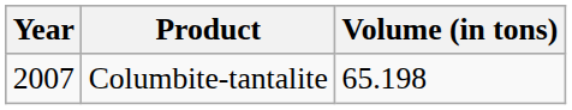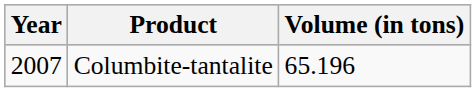Columbite-tantalite | Volume (in tons): 65.198 -> 65.196
